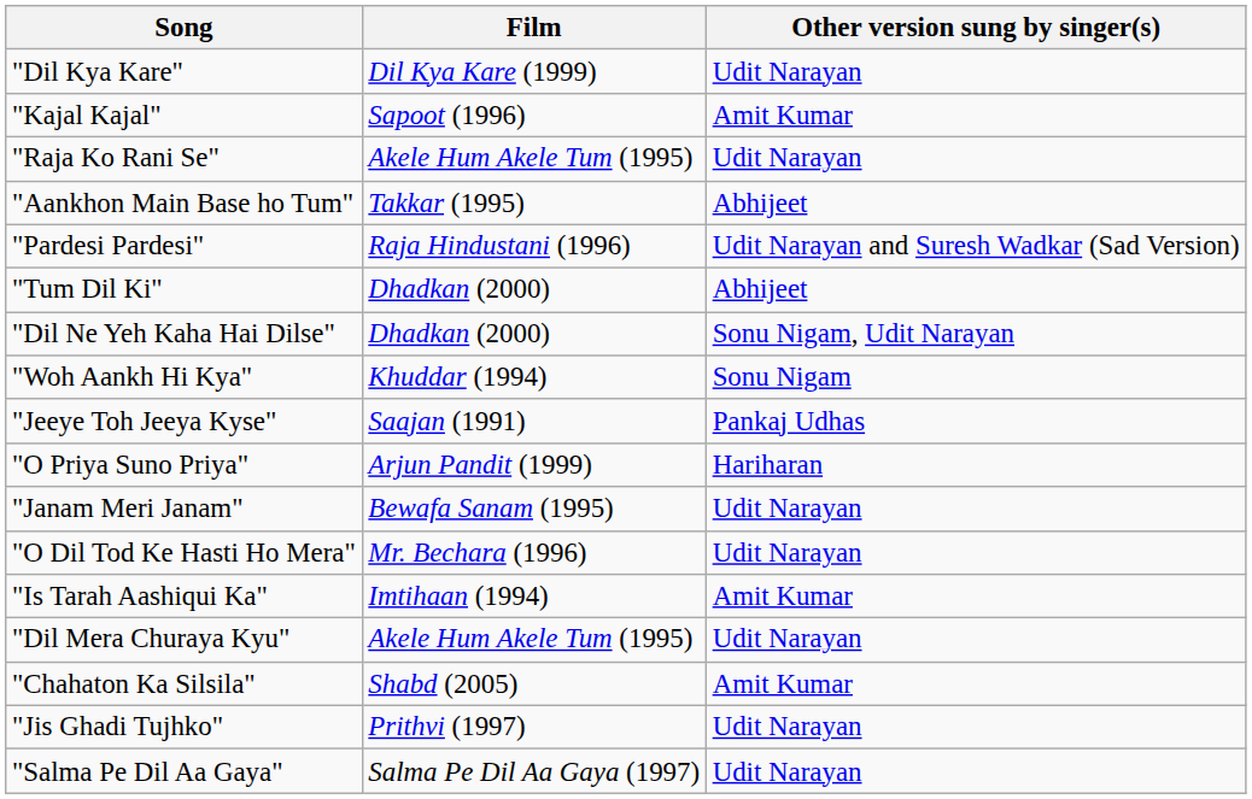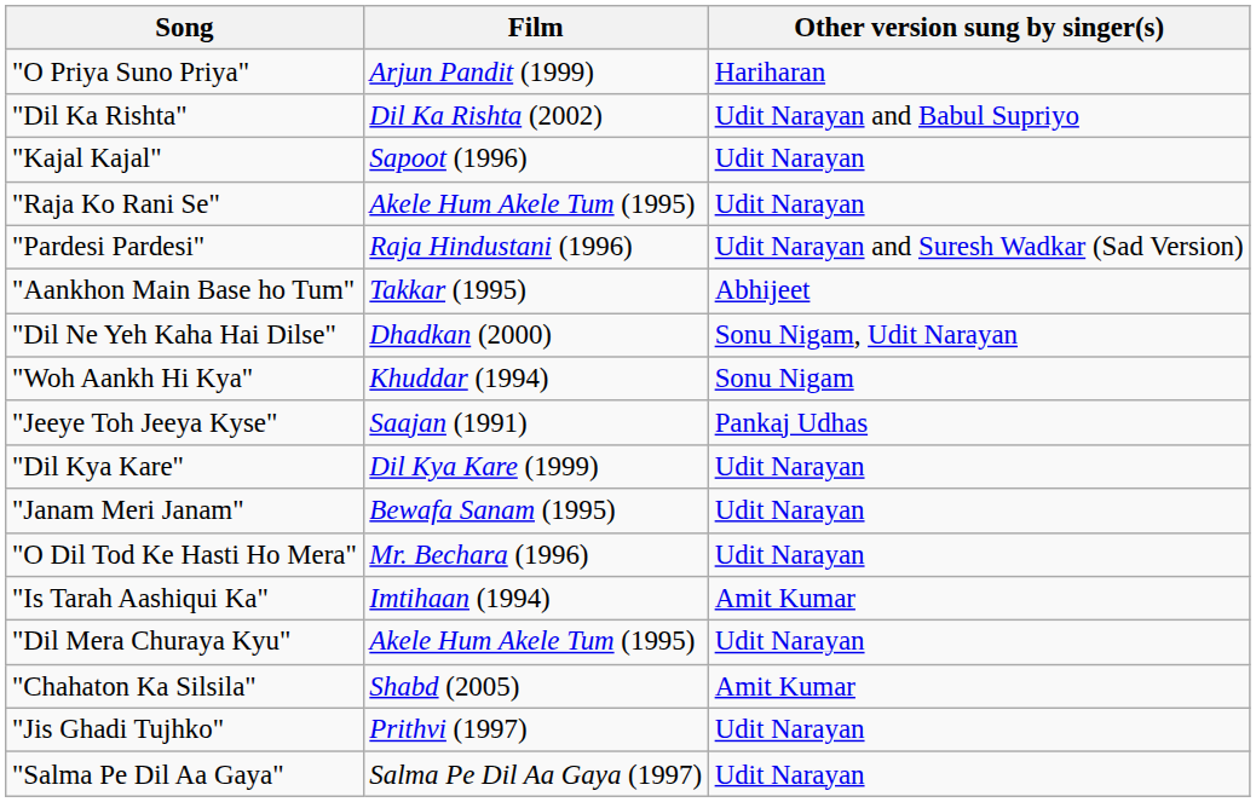rows swapped: "O Priya Suno Priya" <-> "Dil Kya Kare"
+ row: "Dil Ka Rishta" | Dil Ka Rishta (2002) | Udit Narayan and Babul Supriyo
"Kajal Kajal" | Other version sung by singer(s): Amit Kumar -> Udit Narayan
rows swapped: "Pardesi Pardesi" <-> "Aankhon Main Base ho Tum"
- row: "Tum Dil Ki" | Dhadkan (2000) | Abhijeet
